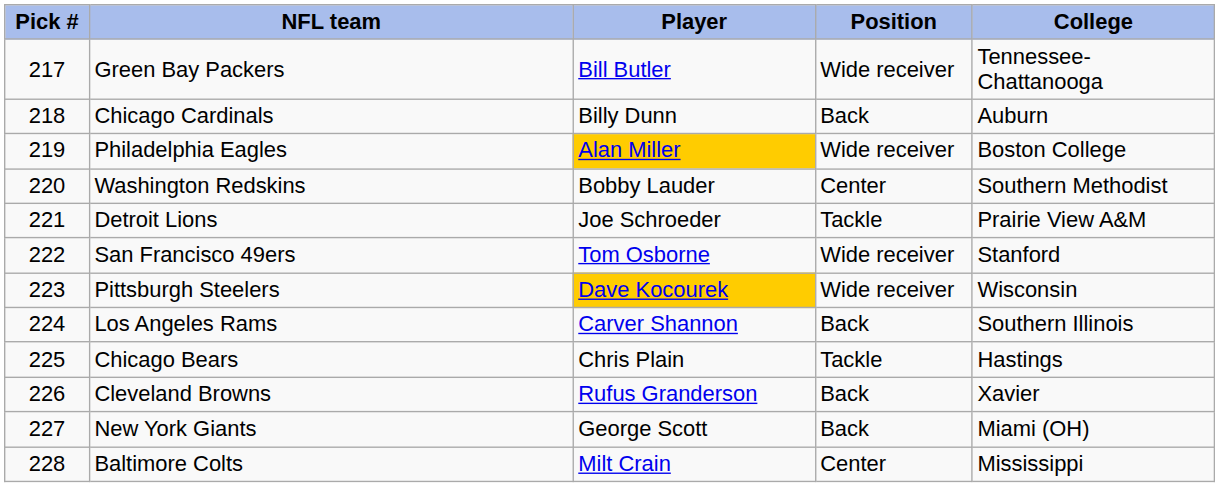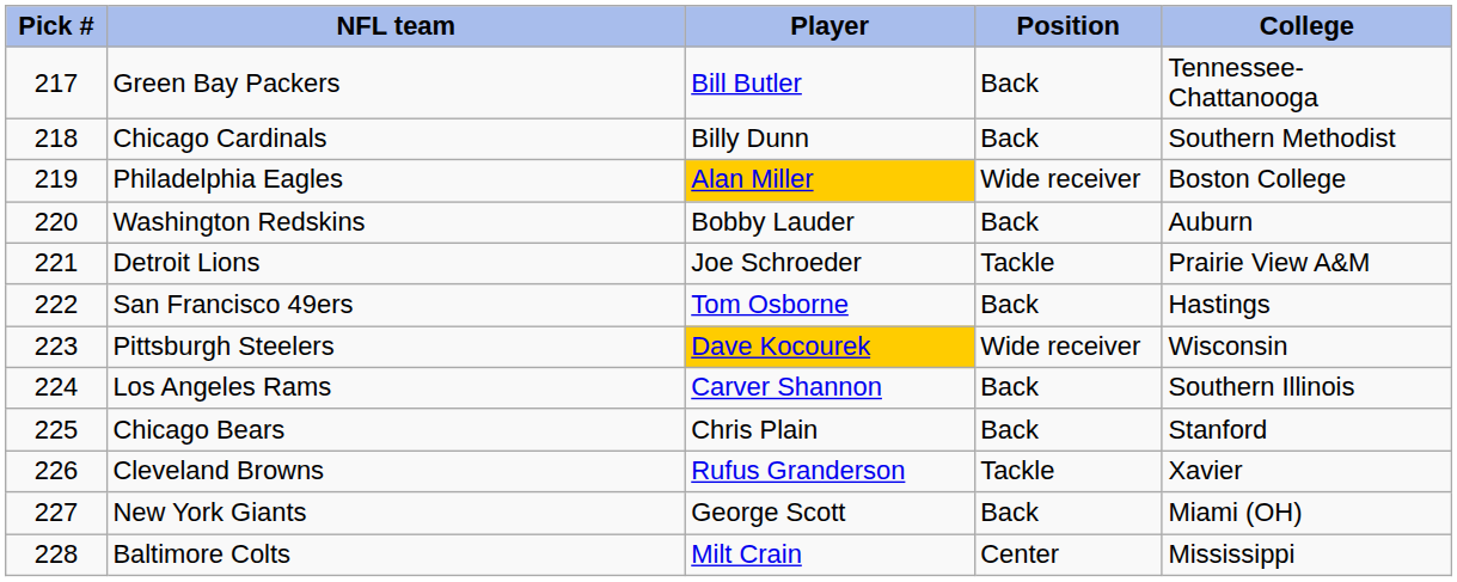Green Bay Packers | Position: Wide receiver -> Back
Chicago Cardinals | College: Auburn -> Southern Methodist
Washington Redskins | Position: Center -> Back
Washington Redskins | College: Southern Methodist -> Auburn
San Francisco 49ers | Position: Wide receiver -> Back
San Francisco 49ers | College: Stanford -> Hastings
Chicago Bears | Position: Tackle -> Back
Chicago Bears | College: Hastings -> Stanford
Cleveland Browns | Position: Back -> Tackle
